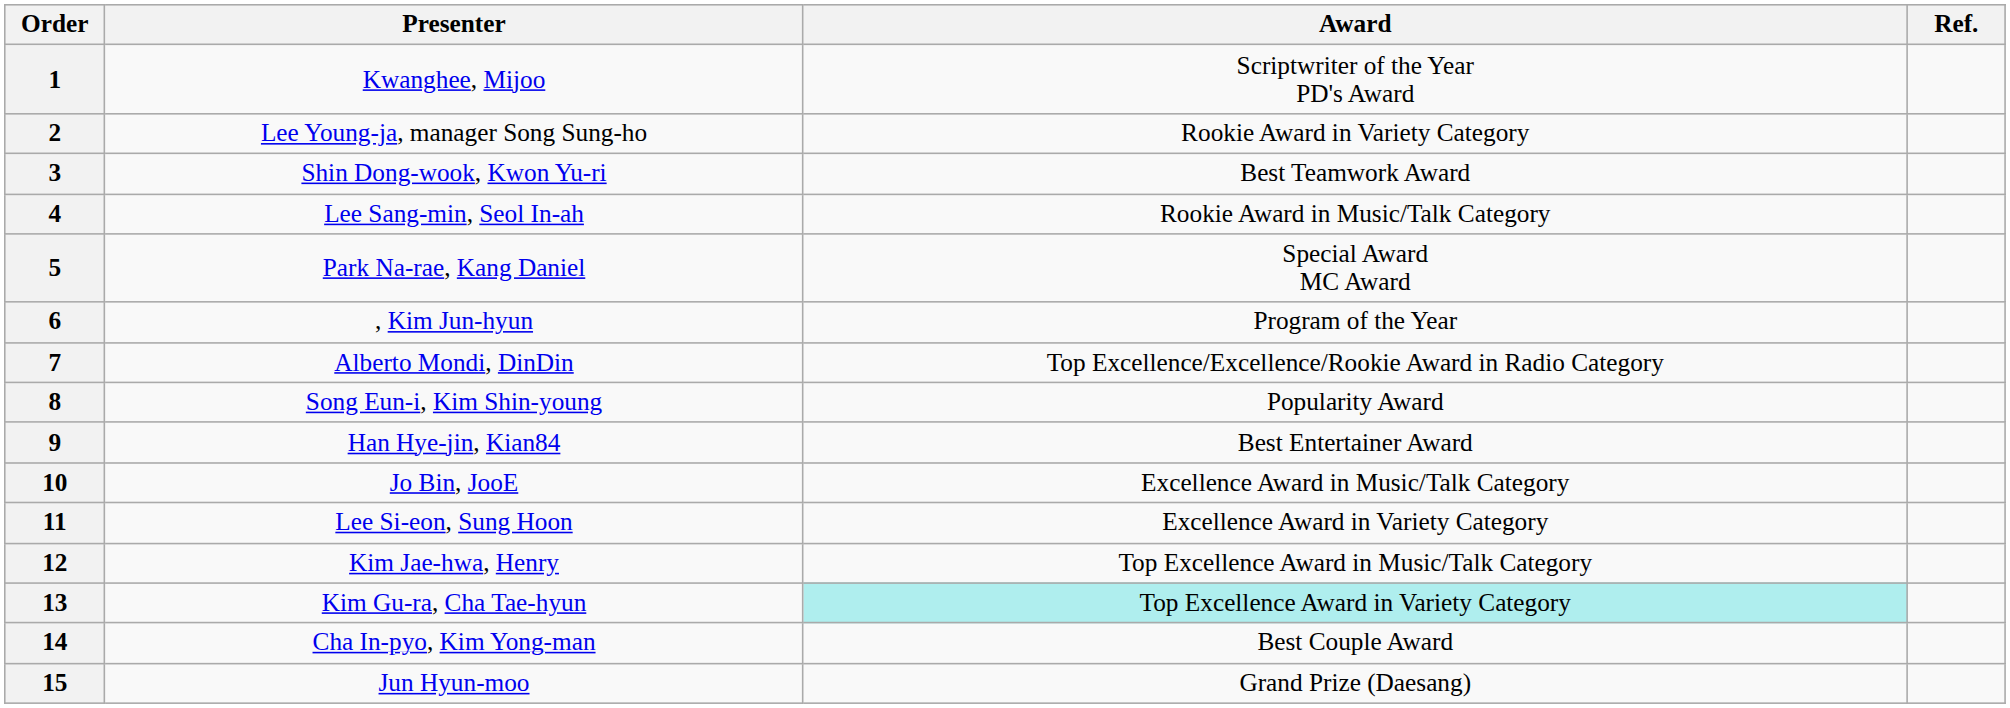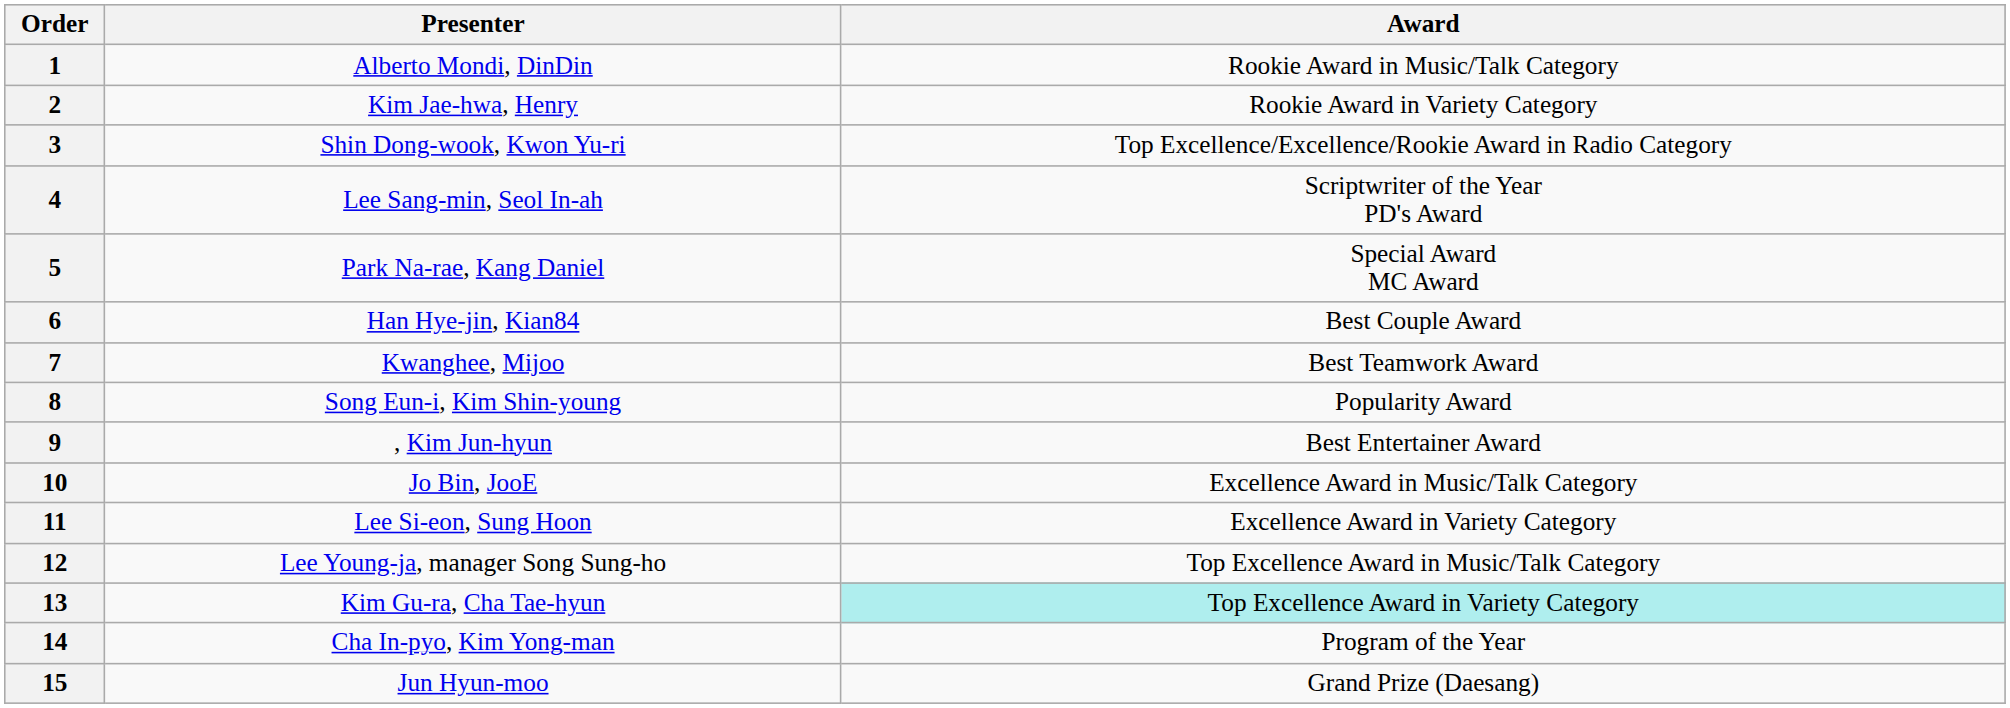- column: Ref.
1 | Presenter: Kwanghee, Mijoo -> Alberto Mondi, DinDin
1 | Award: Scriptwriter of the Year PD's Award -> Rookie Award in Music/Talk Category
2 | Presenter: Lee Young-ja, manager Song Sung-ho -> Kim Jae-hwa, Henry
3 | Award: Best Teamwork Award -> Top Excellence/Excellence/Rookie Award in Radio Category
4 | Award: Rookie Award in Music/Talk Category -> Scriptwriter of the Year PD's Award
6 | Presenter: , Kim Jun-hyun -> Han Hye-jin, Kian84
6 | Award: Program of the Year -> Best Couple Award
7 | Presenter: Alberto Mondi, DinDin -> Kwanghee, Mijoo
7 | Award: Top Excellence/Excellence/Rookie Award in Radio Category -> Best Teamwork Award
9 | Presenter: Han Hye-jin, Kian84 -> , Kim Jun-hyun
12 | Presenter: Kim Jae-hwa, Henry -> Lee Young-ja, manager Song Sung-ho
14 | Award: Best Couple Award -> Program of the Year
